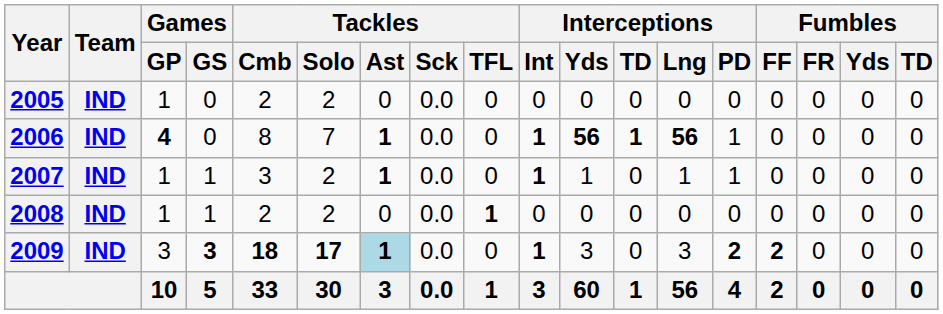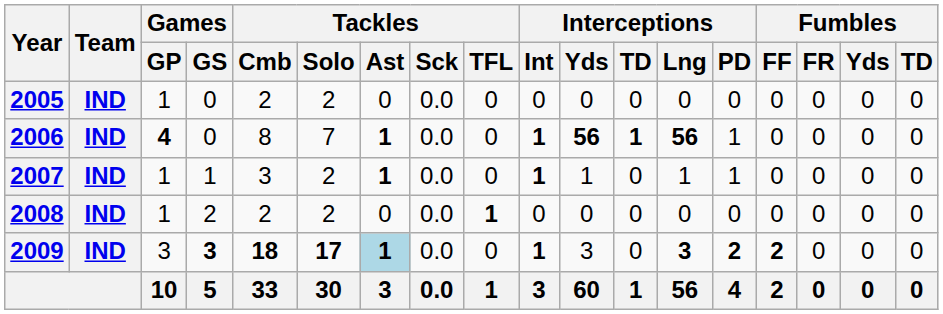2008 | Games / GS: 1 -> 2
2009 | Interceptions / Lng: normal -> bold
